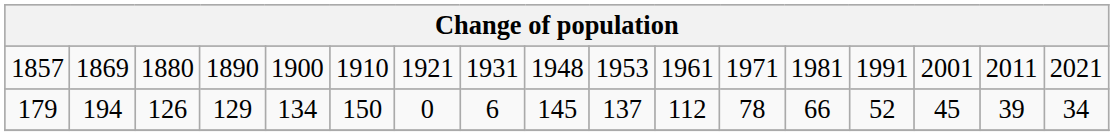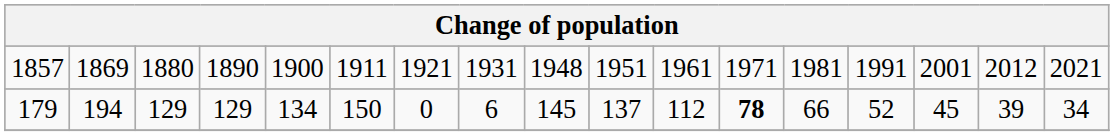1857 | column 6: 1910 -> 1911
1857 | column 10: 1953 -> 1951
1857 | column 16: 2011 -> 2012
179 | column 3: 126 -> 129
179 | column 12: normal -> bold
